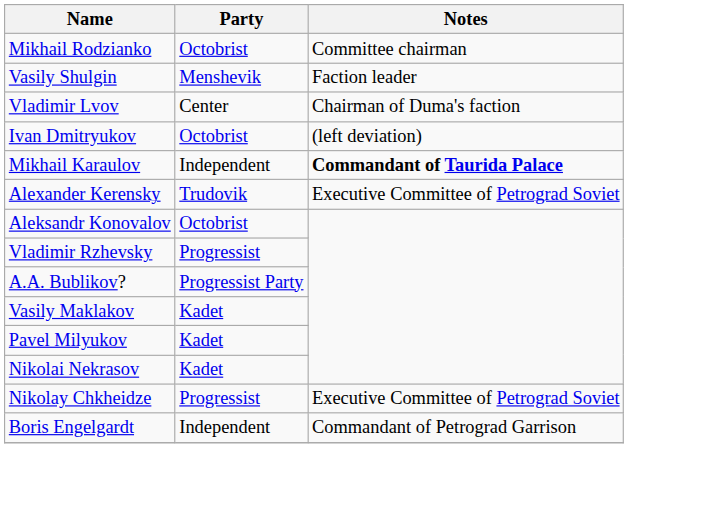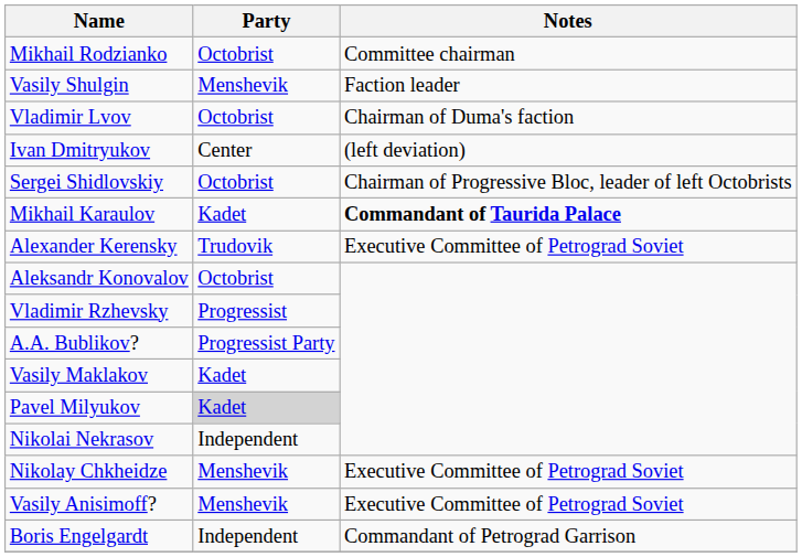Vladimir Lvov | Party: Center -> Octobrist
Ivan Dmitryukov | Party: Octobrist -> Center
+ row: Sergei Shidlovskiy | Octobrist | Chairman of Progressive Bloc, leader of left Octobrists
Mikhail Karaulov | Party: Independent -> Kadet
Pavel Milyukov | Party: no background -> lightgrey background
Nikolai Nekrasov | Party: Kadet -> Independent
Nikolay Chkheidze | Party: Progressist -> Menshevik
+ row: Vasily Anisimoff? | Menshevik | Executive Committee of Petrograd Soviet
